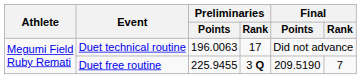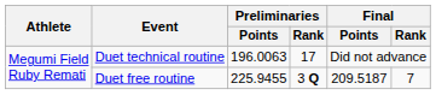Duet free routine | Final / Points: 209.5190 -> 209.5187
